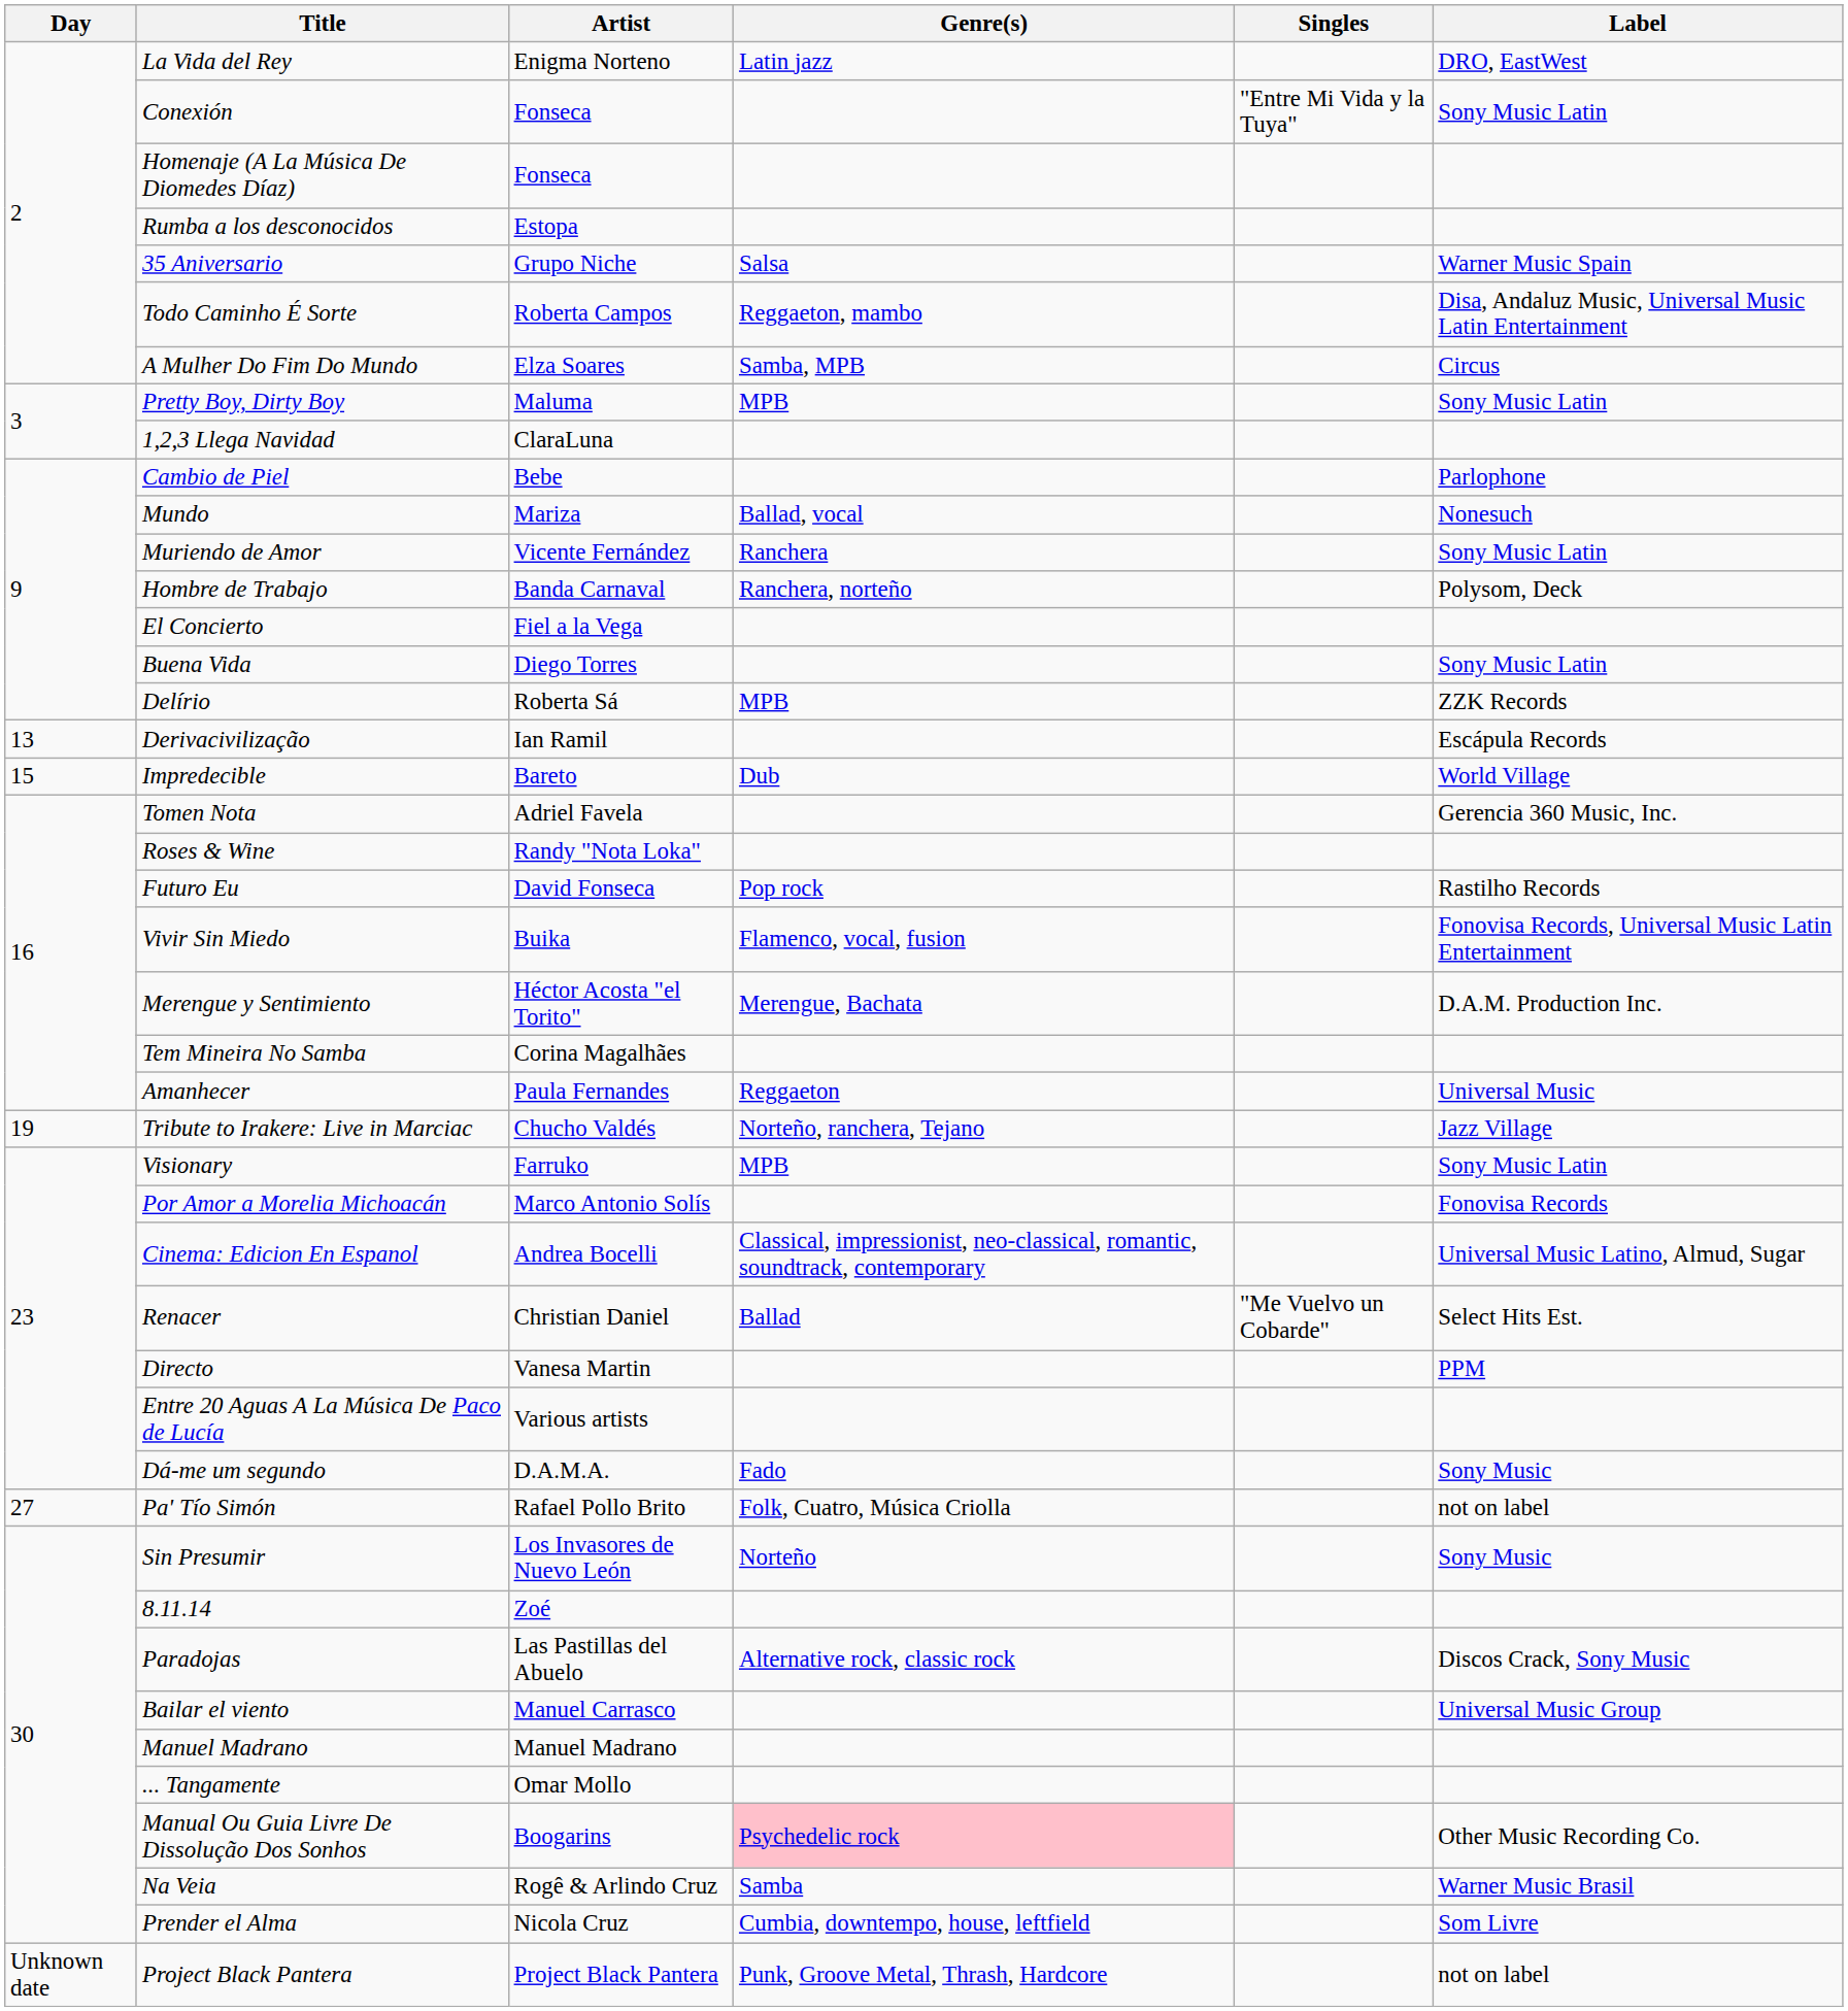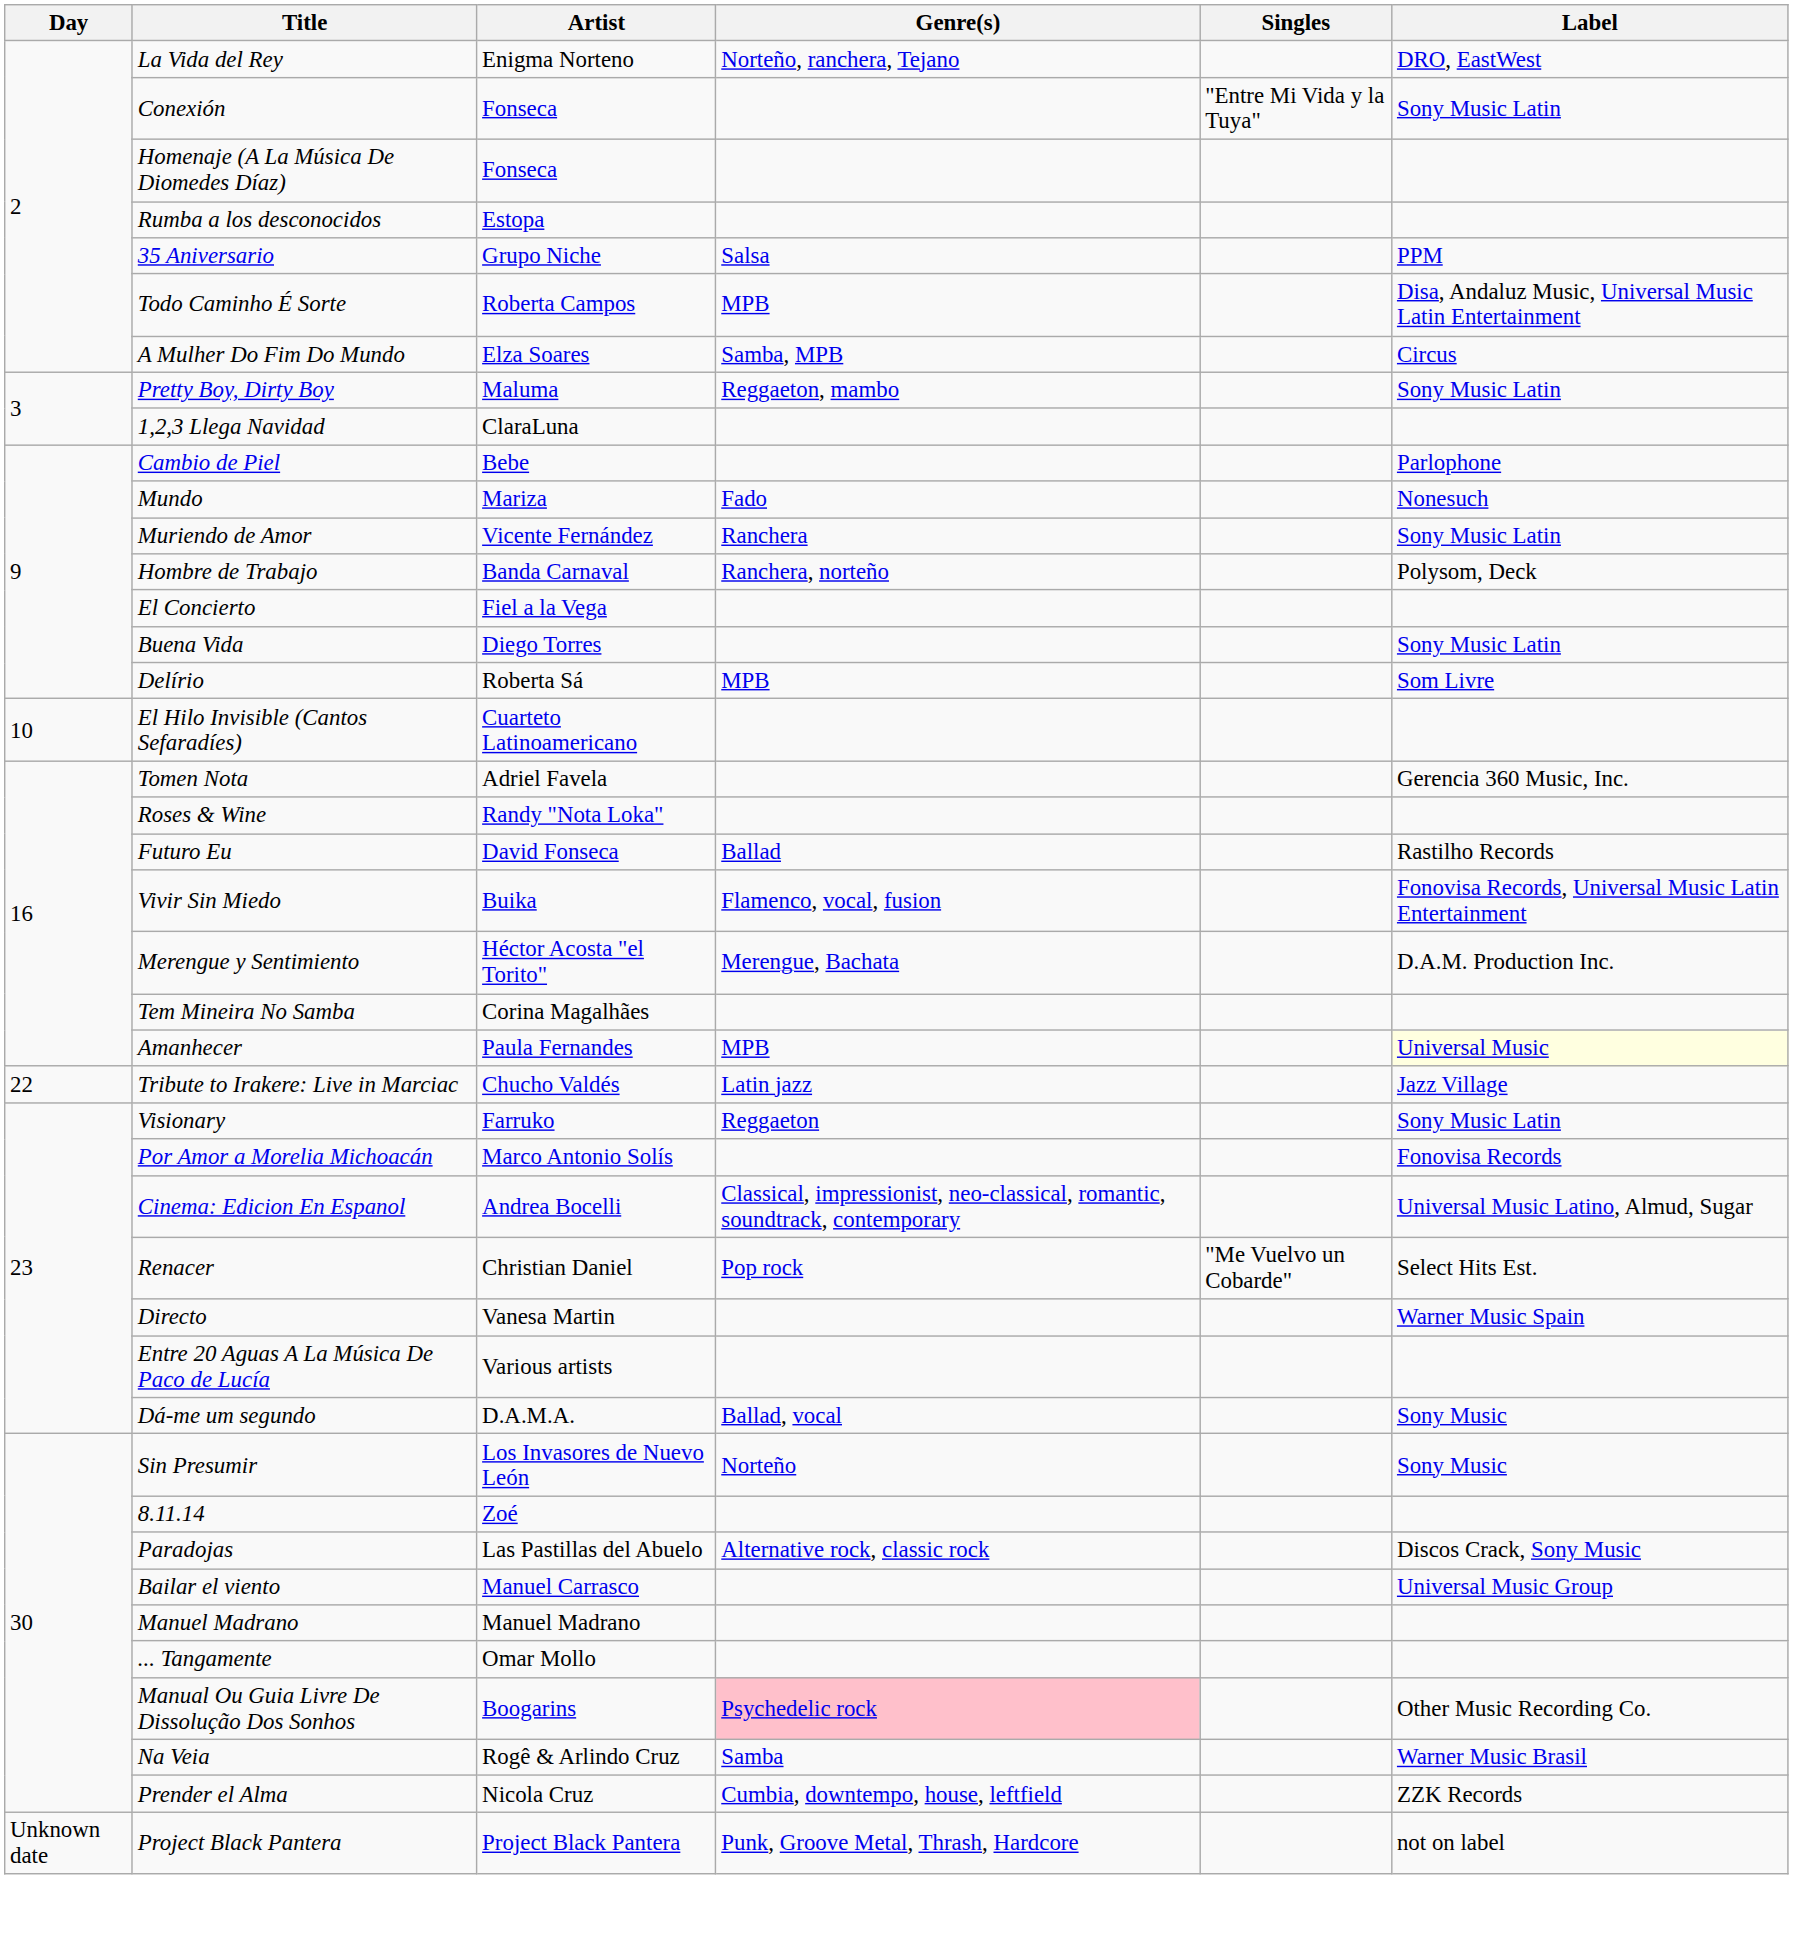La Vida del Rey | Genre(s): Latin jazz -> Norteño, ranchera, Tejano
35 Aniversario | Label: Warner Music Spain -> PPM
Todo Caminho É Sorte | Genre(s): Reggaeton, mambo -> MPB
Pretty Boy, Dirty Boy | Genre(s): MPB -> Reggaeton, mambo
Mundo | Genre(s): Ballad, vocal -> Fado
Delírio | Label: ZZK Records -> Som Livre
+ row: 10 | El Hilo Invisible (Cantos Sefaradíes) | Cuarteto Latinoamericano
- row: 13 | Derivacivilização | Ian Ramil | Escápula Records
- row: 15 | Impredecible | Bareto | Dub | World Village
Futuro Eu | Genre(s): Pop rock -> Ballad
Amanhecer | Genre(s): Reggaeton -> MPB
Amanhecer | Label: no background -> lightyellow background
Tribute to Irakere: Live in Marciac | Day: 19 -> 22
Tribute to Irakere: Live in Marciac | Genre(s): Norteño, ranchera, Tejano -> Latin jazz
Visionary | Genre(s): MPB -> Reggaeton
Renacer | Genre(s): Ballad -> Pop rock
Directo | Label: PPM -> Warner Music Spain
Dá-me um segundo | Genre(s): Fado -> Ballad, vocal
- row: 27 | Pa' Tío Simón | Rafael Pollo Brito | Folk, Cuatro, Música Criolla | not on label
Prender el Alma | Label: Som Livre -> ZZK Records
